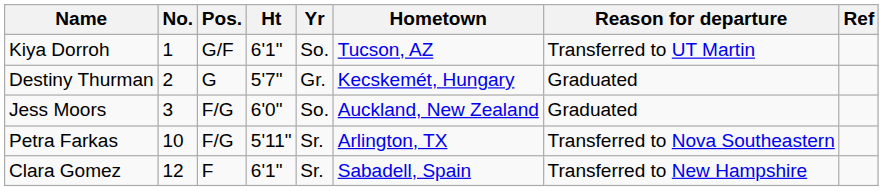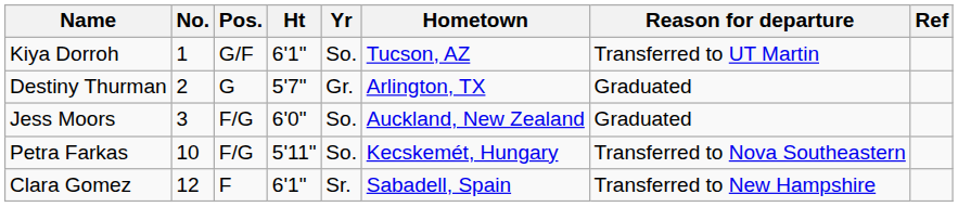Destiny Thurman | Hometown: Kecskemét, Hungary -> Arlington, TX
Petra Farkas | Yr: Sr. -> So.
Petra Farkas | Hometown: Arlington, TX -> Kecskemét, Hungary
